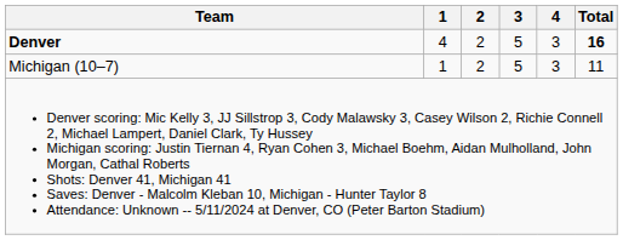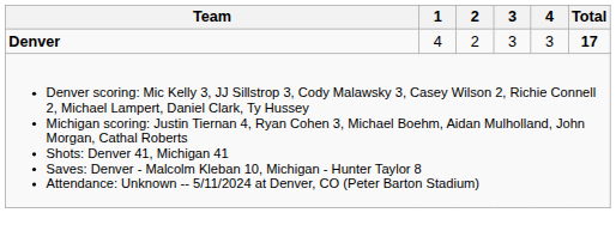Denver | 3: 5 -> 3
Denver | Total: 16 -> 17
- row: Michigan (10–7) | 1 | 2 | 5 | 3 | 11
